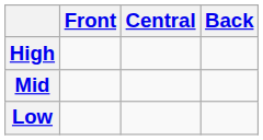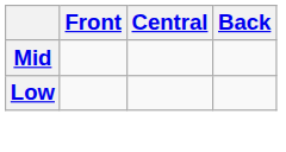- row: High
